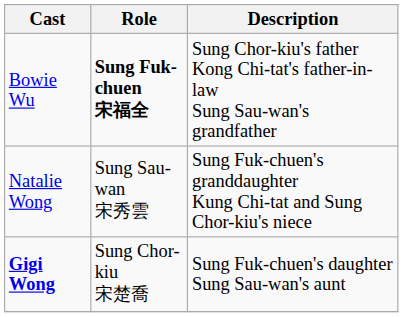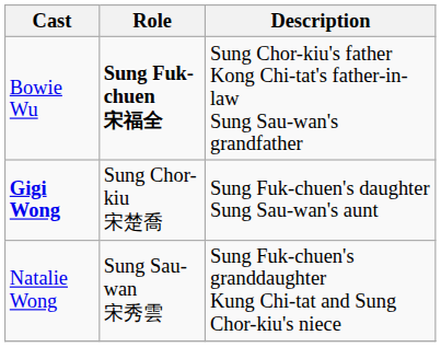rows swapped: Gigi Wong <-> Natalie Wong
